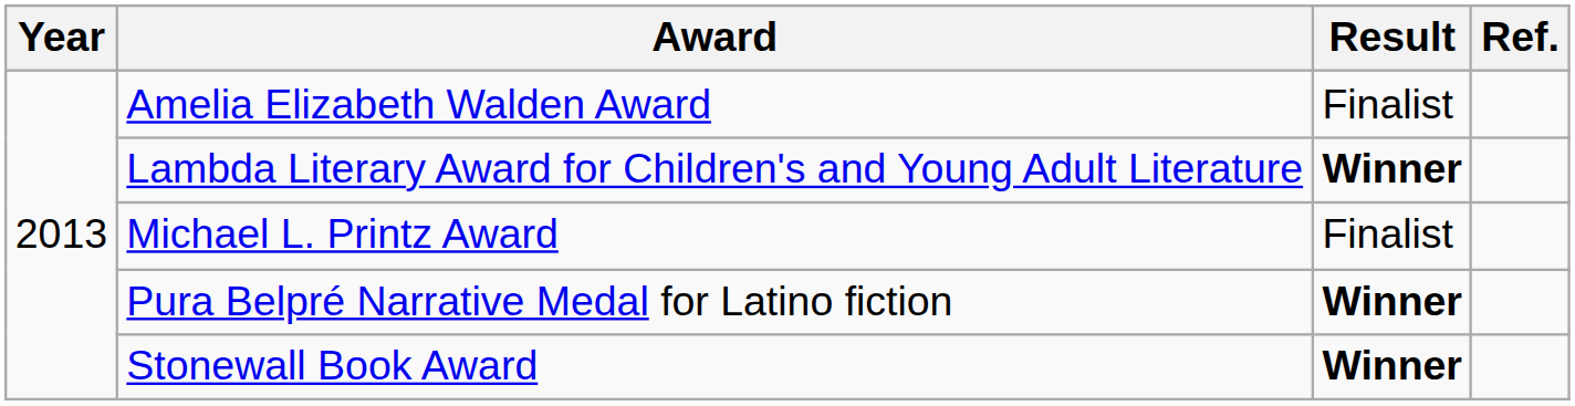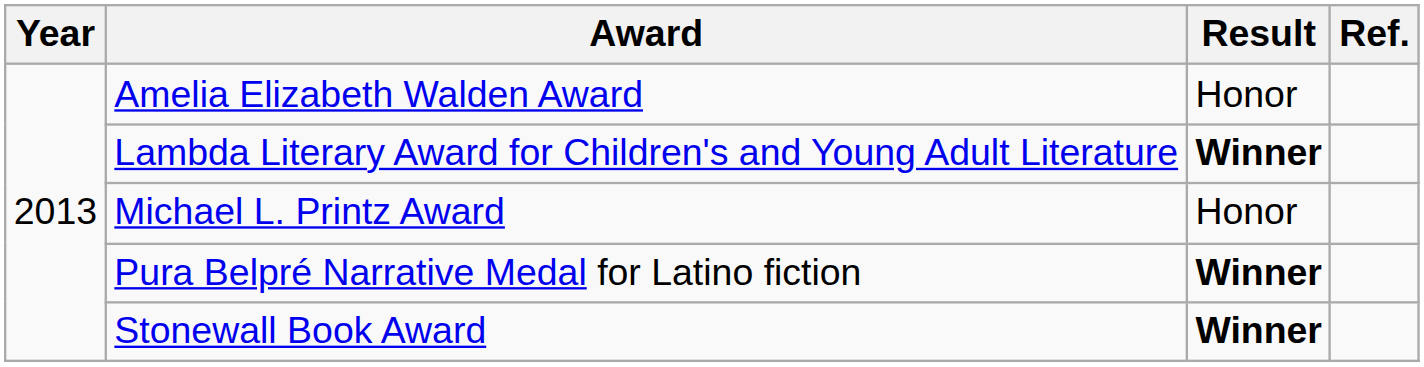Amelia Elizabeth Walden Award | Result: Finalist -> Honor
Michael L. Printz Award | Result: Finalist -> Honor
